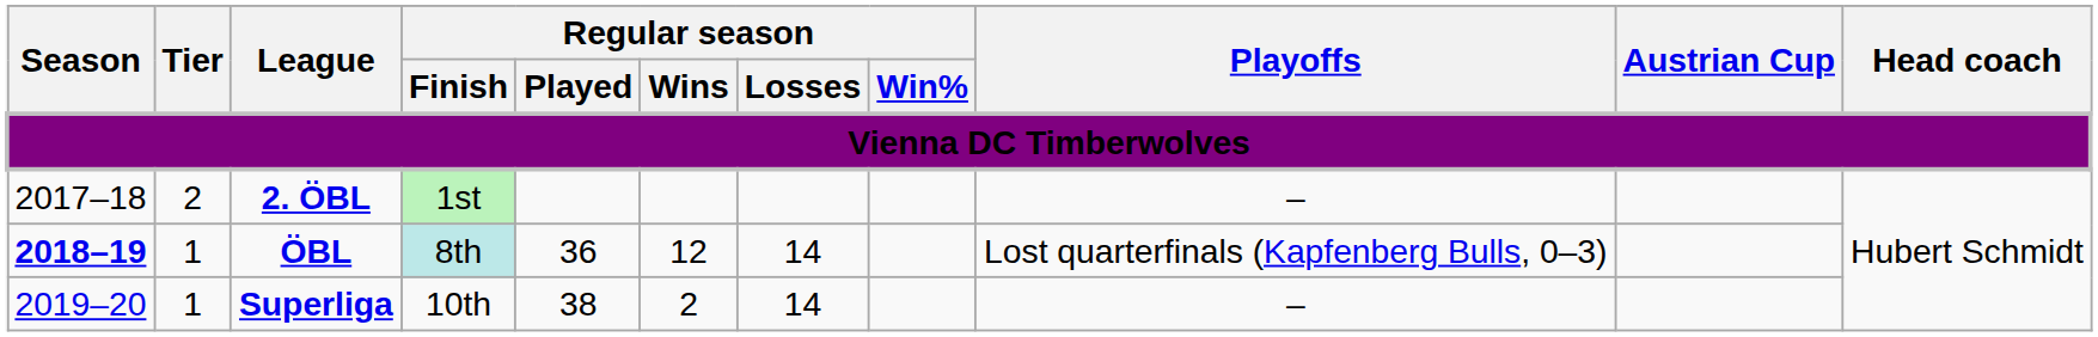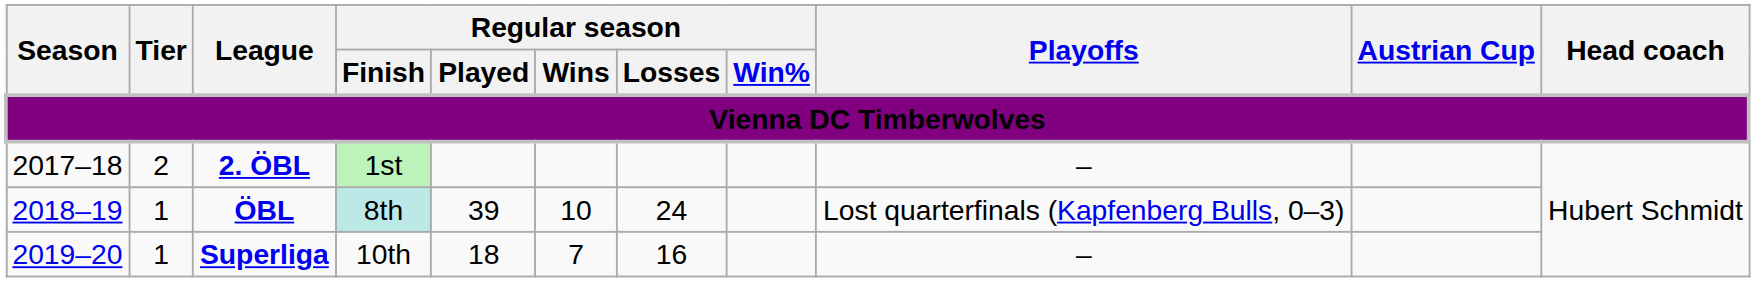ÖBL | Season: bold -> normal
ÖBL | Regular season / Played: 36 -> 39
ÖBL | Regular season / Wins: 12 -> 10
ÖBL | Regular season / Losses: 14 -> 24
Superliga | Regular season / Played: 38 -> 18
Superliga | Regular season / Wins: 2 -> 7
Superliga | Regular season / Losses: 14 -> 16
